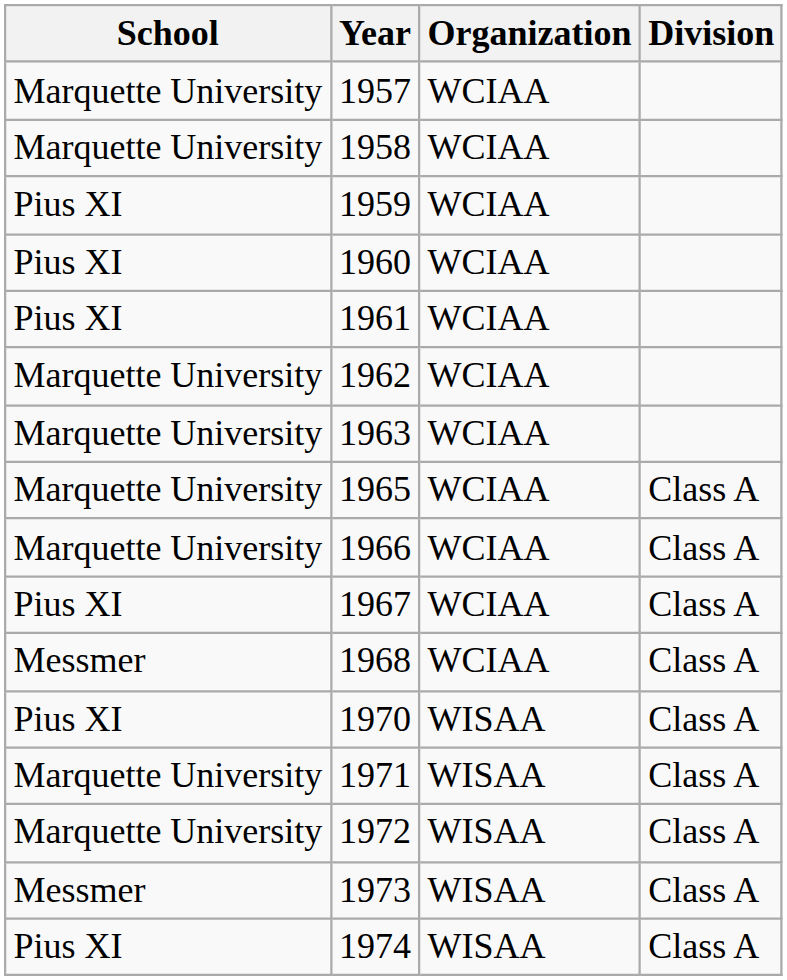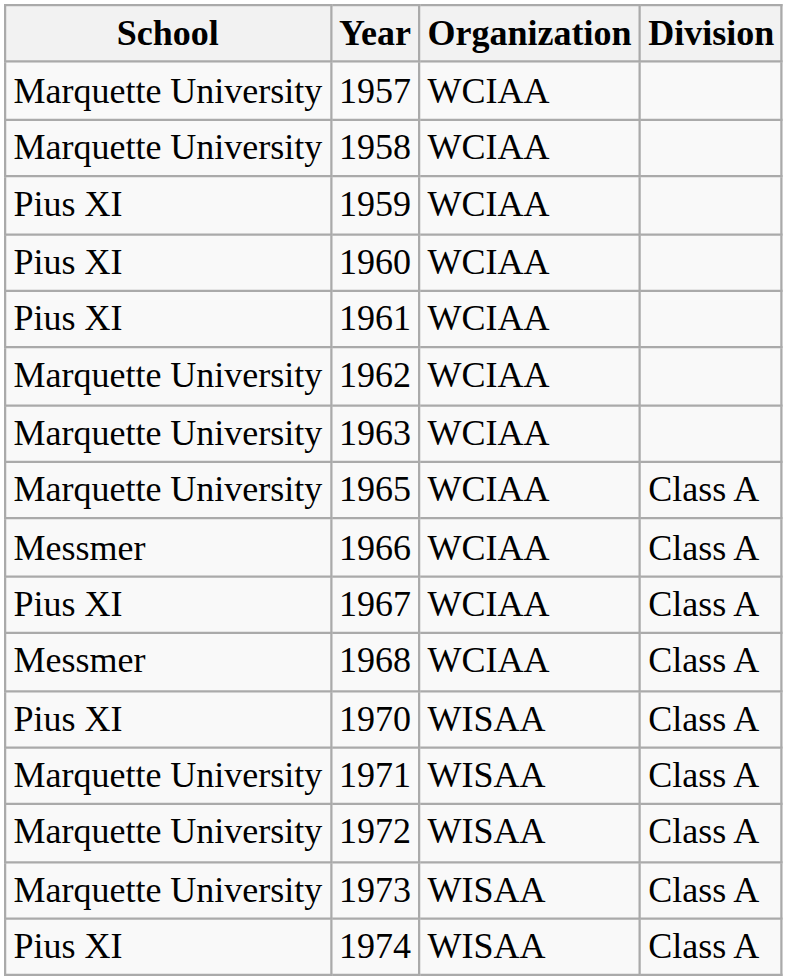1966 | School: Marquette University -> Messmer
1973 | School: Messmer -> Marquette University
